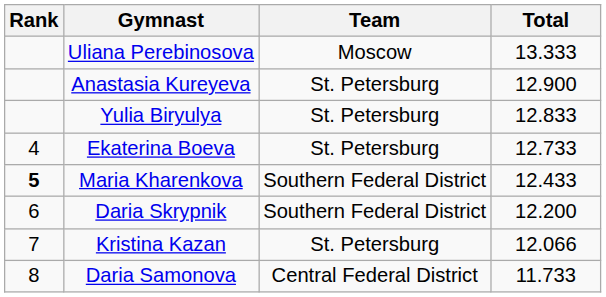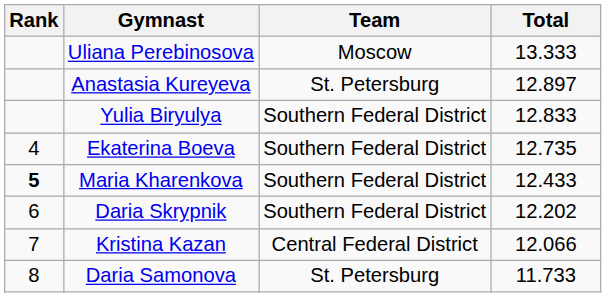Anastasia Kureyeva | Total: 12.900 -> 12.897
Yulia Biryulya | Team: St. Petersburg -> Southern Federal District
Ekaterina Boeva | Team: St. Petersburg -> Southern Federal District
Ekaterina Boeva | Total: 12.733 -> 12.735
Daria Skrypnik | Total: 12.200 -> 12.202
Kristina Kazan | Team: St. Petersburg -> Central Federal District
Daria Samonova | Team: Central Federal District -> St. Petersburg
